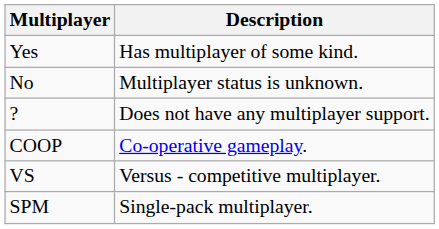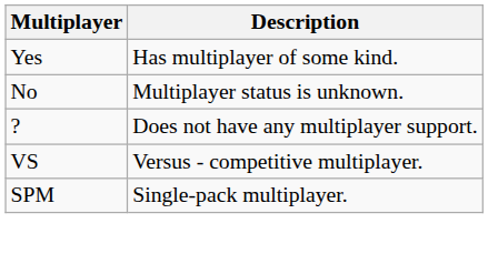- row: COOP | Co-operative gameplay.
